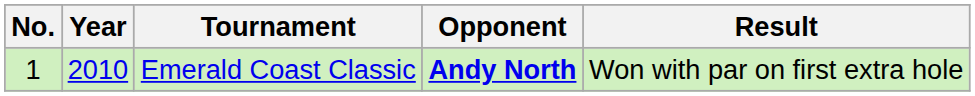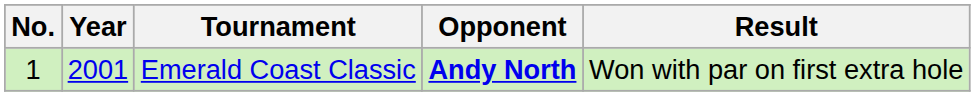Emerald Coast Classic | Year: 2010 -> 2001
